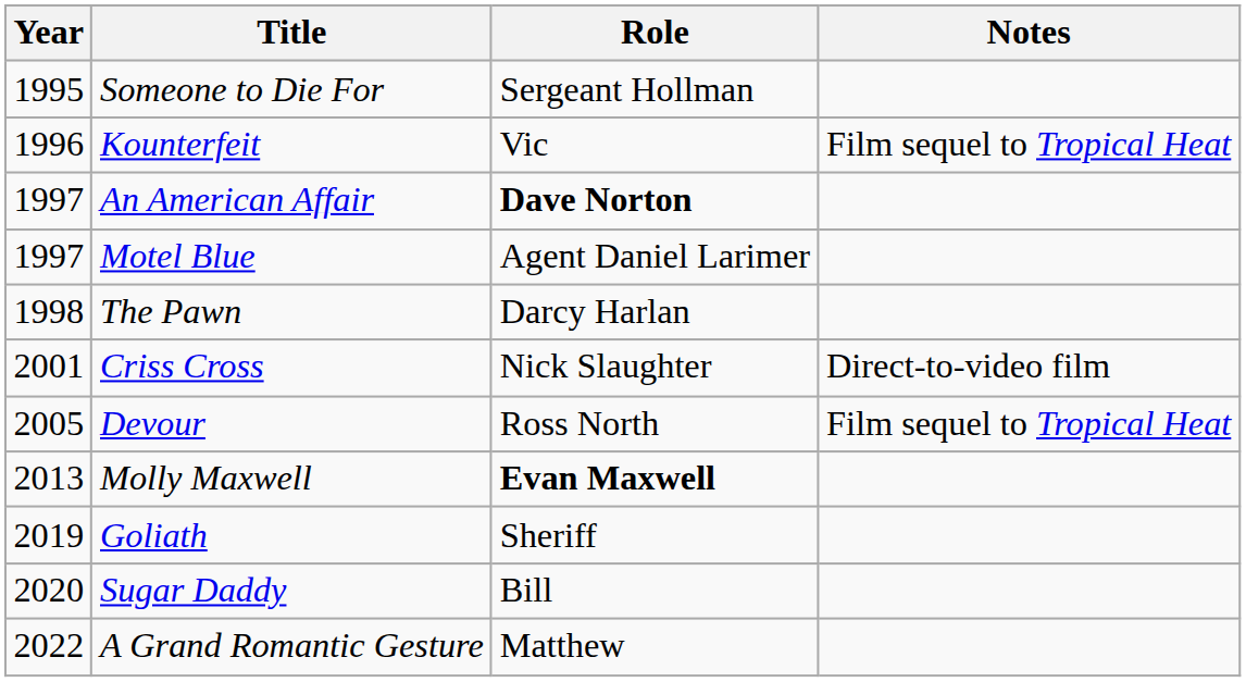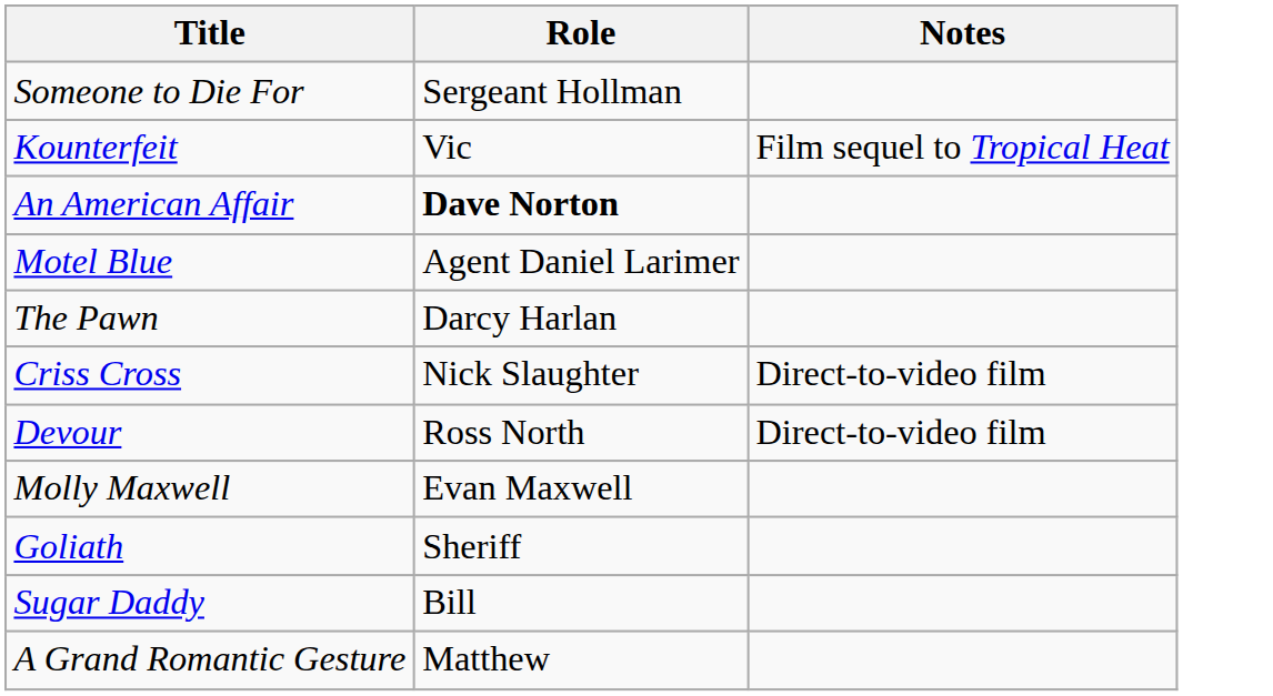- column: Year | 1995 | 1996 | 1997 | 1997 | 1998 | 2001 | 2005 | 2013 | 2019 | 2020 | 2022
Devour | Notes: Film sequel to Tropical Heat -> Direct-to-video film
Molly Maxwell | Role: bold -> normal
